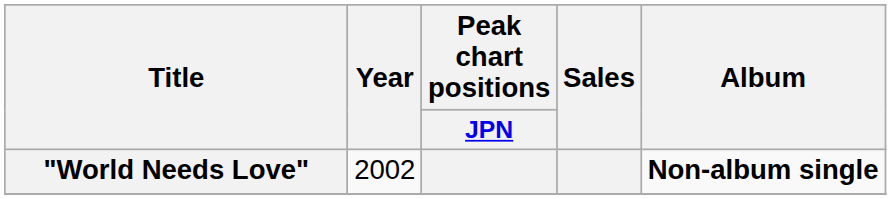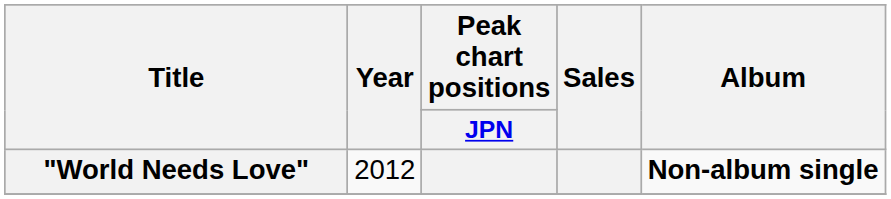"World Needs Love" | Year: 2002 -> 2012
